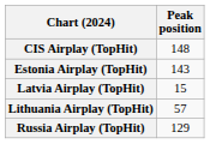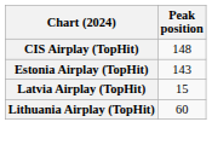Lithuania Airplay (TopHit) | Peak position: 57 -> 60
- row: Russia Airplay (TopHit) | 129
